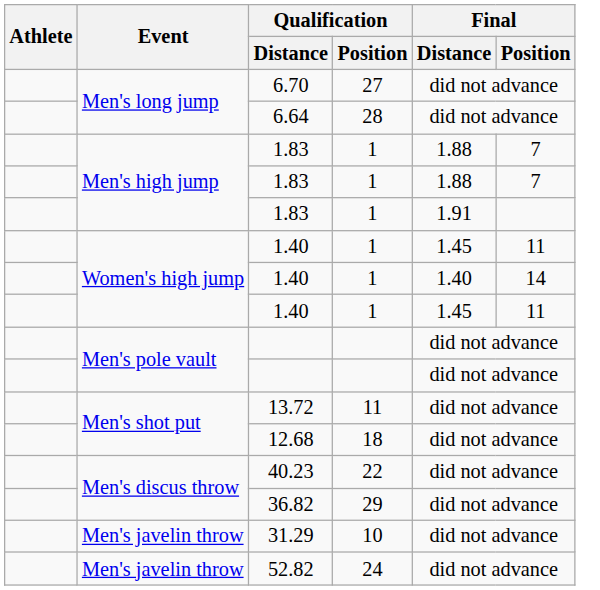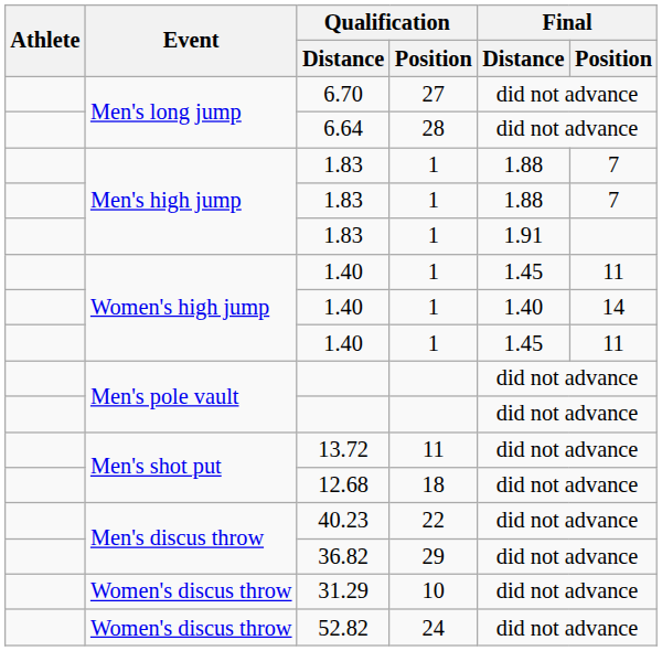31.29 | Event: Men's javelin throw -> Women's discus throw
52.82 | Event: Men's javelin throw -> Women's discus throw
